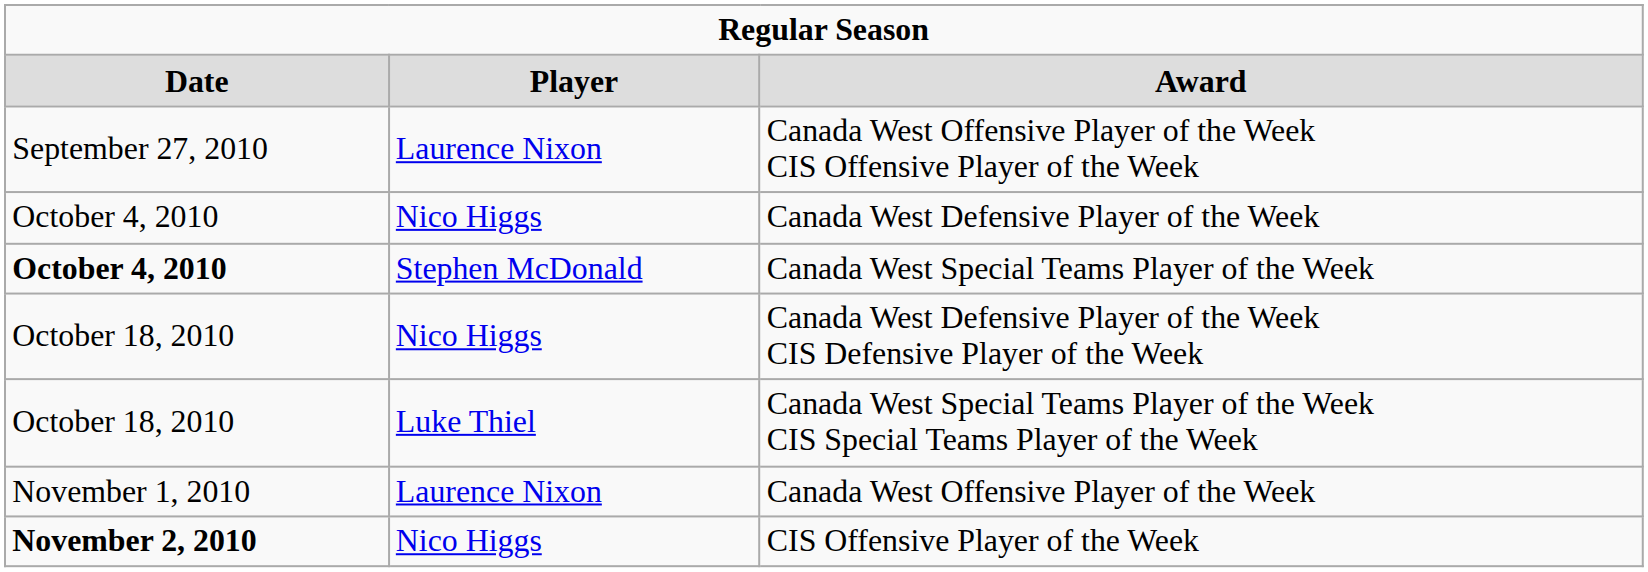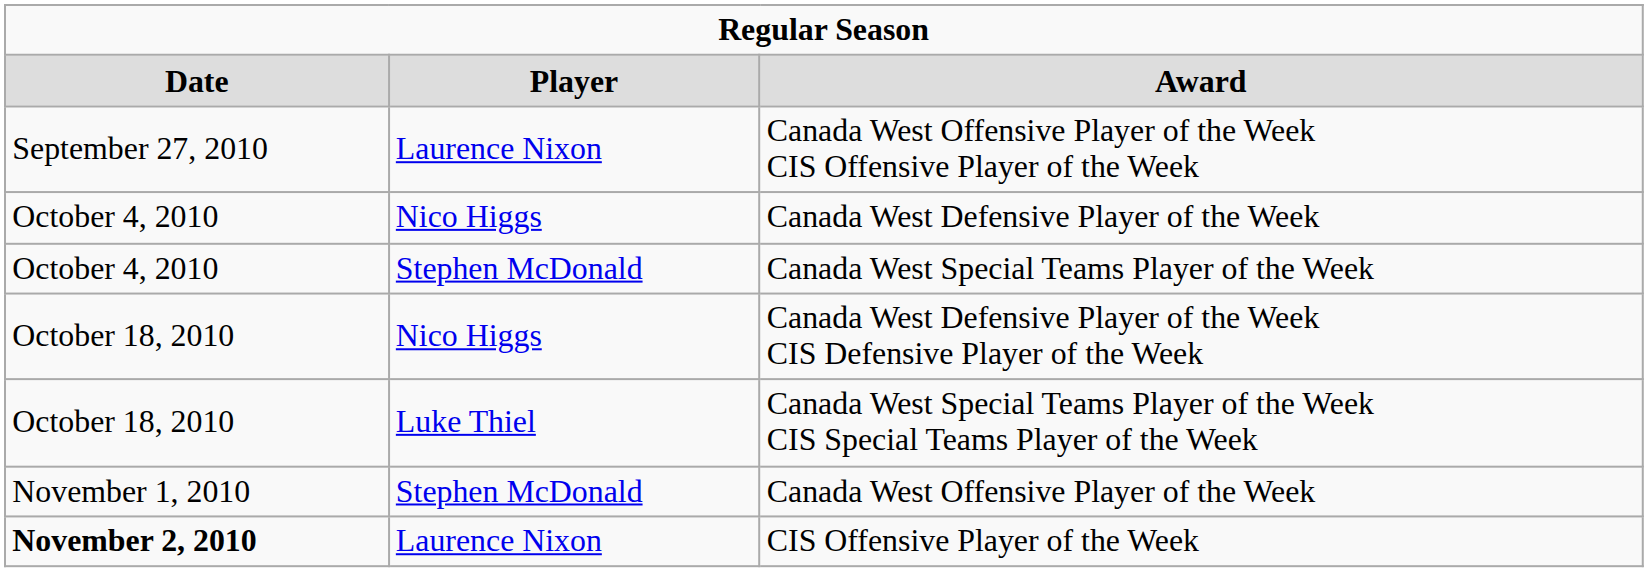Canada West Special Teams Player of the Week | column 1: bold -> normal
Canada West Offensive Player of the Week | column 2: Laurence Nixon -> Stephen McDonald
CIS Offensive Player of the Week | column 2: Nico Higgs -> Laurence Nixon
